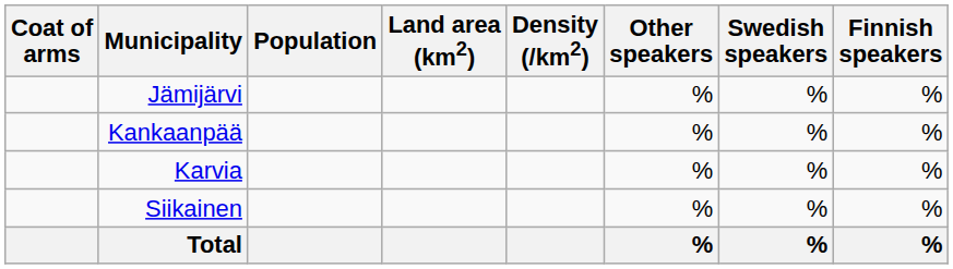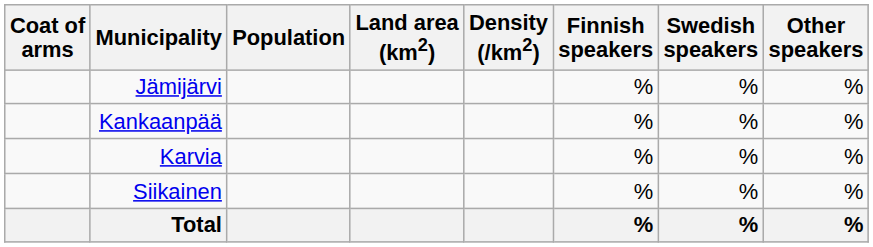columns swapped: Finnish speakers <-> Other speakers
